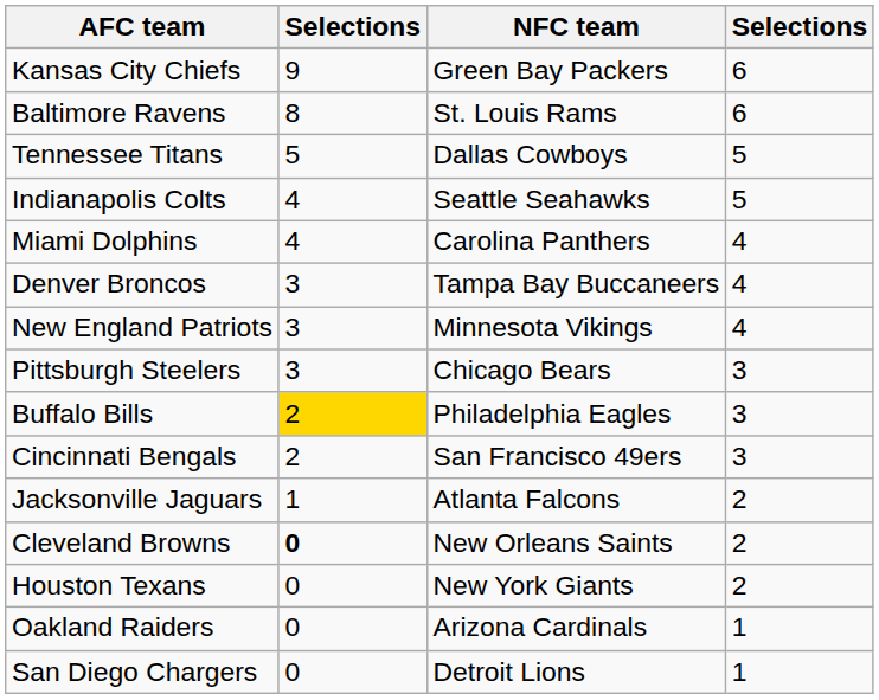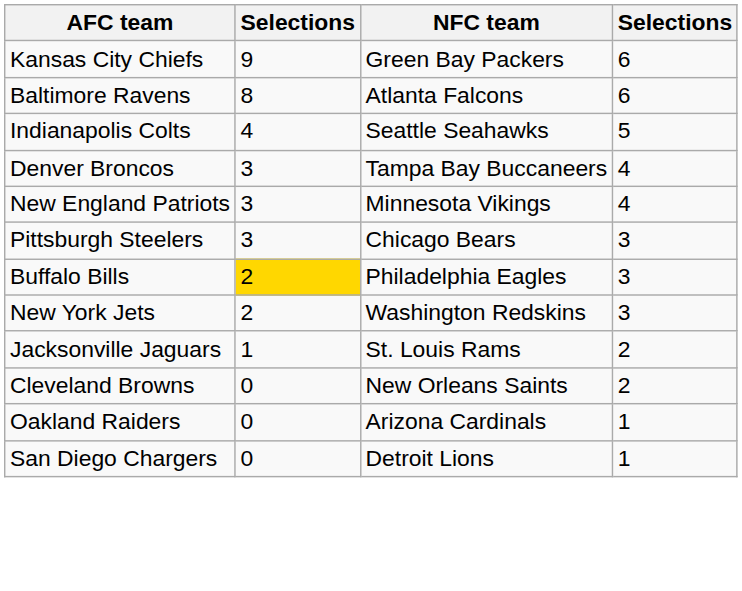Baltimore Ravens | NFC team: St. Louis Rams -> Atlanta Falcons
- row: Tennessee Titans | 5 | Dallas Cowboys | 5
- row: Miami Dolphins | 4 | Carolina Panthers | 4
- row: Cincinnati Bengals | 2 | San Francisco 49ers | 3
+ row: New York Jets | 2 | Washington Redskins | 3
Jacksonville Jaguars | NFC team: Atlanta Falcons -> St. Louis Rams
Cleveland Browns | column 2: bold -> normal
- row: Houston Texans | 0 | New York Giants | 2
